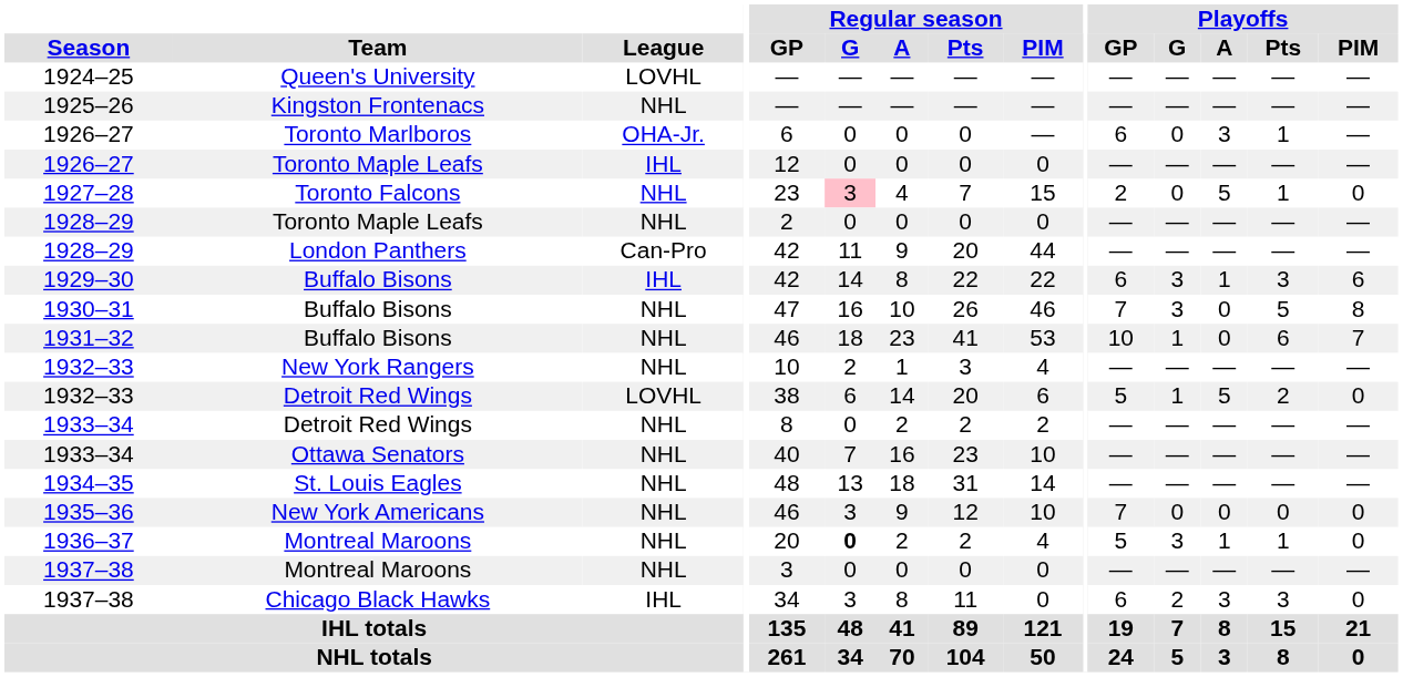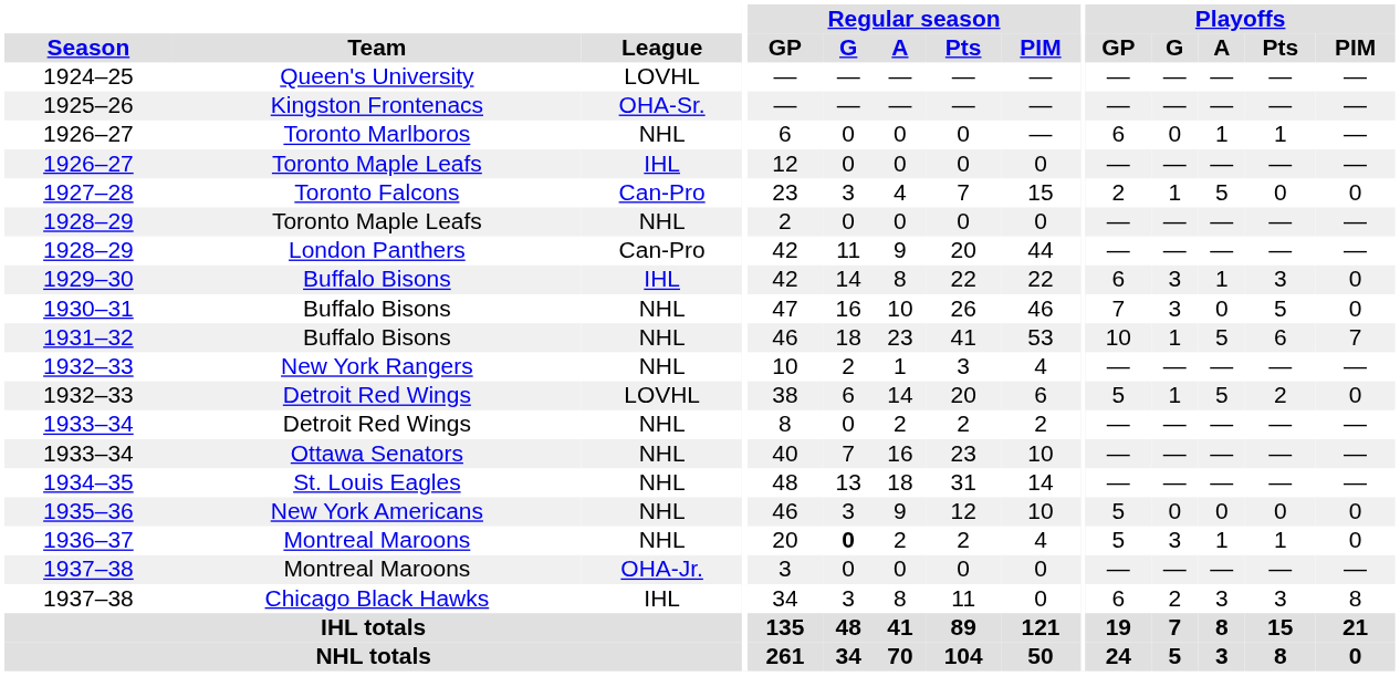1925–26 | League: NHL -> OHA-Sr.
1926–27 / Toronto Marlboros | League: OHA-Jr. -> NHL
1926–27 / Toronto Marlboros | Playoffs / A: 3 -> 1
1927–28 | League: NHL -> Can-Pro
1927–28 | Regular season / G: pink background -> no background
1927–28 | Playoffs / G: 0 -> 1
1927–28 | Playoffs / Pts: 1 -> 0
1929–30 | Playoffs / PIM: 6 -> 0
1930–31 | Playoffs / PIM: 8 -> 0
1931–32 | Playoffs / A: 0 -> 5
1935–36 | Playoffs / GP: 7 -> 5
1937–38 / Montreal Maroons | League: NHL -> OHA-Jr.
1937–38 / Chicago Black Hawks | Playoffs / PIM: 0 -> 8
